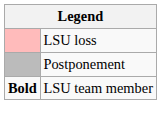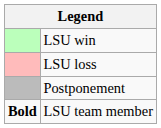+ row: LSU win
